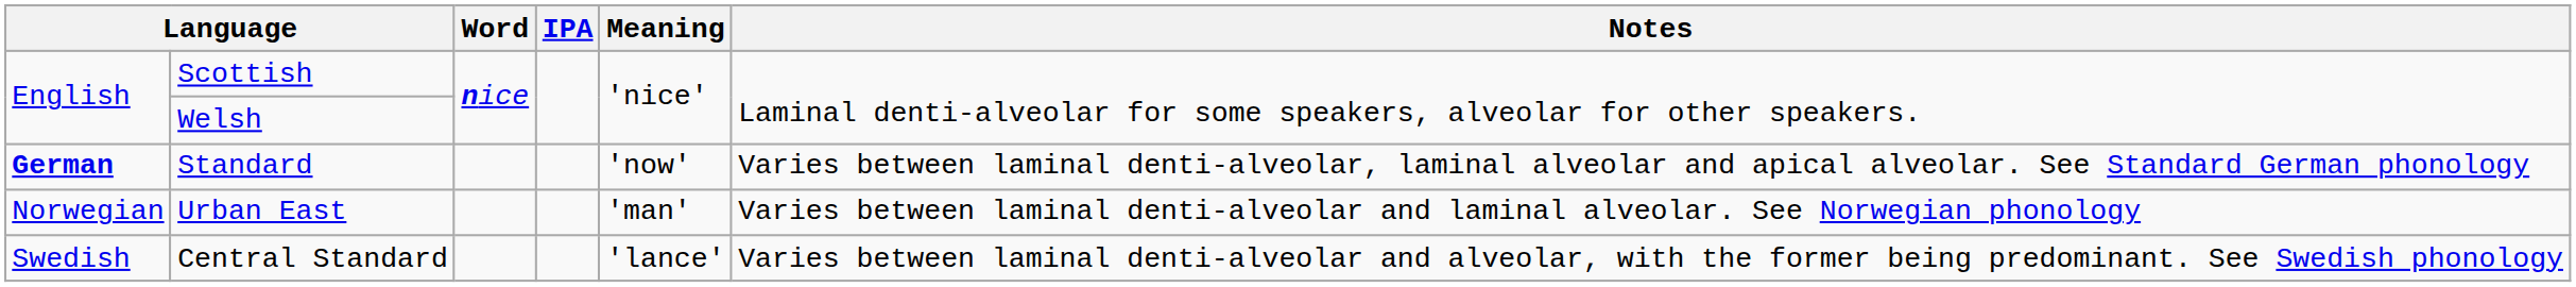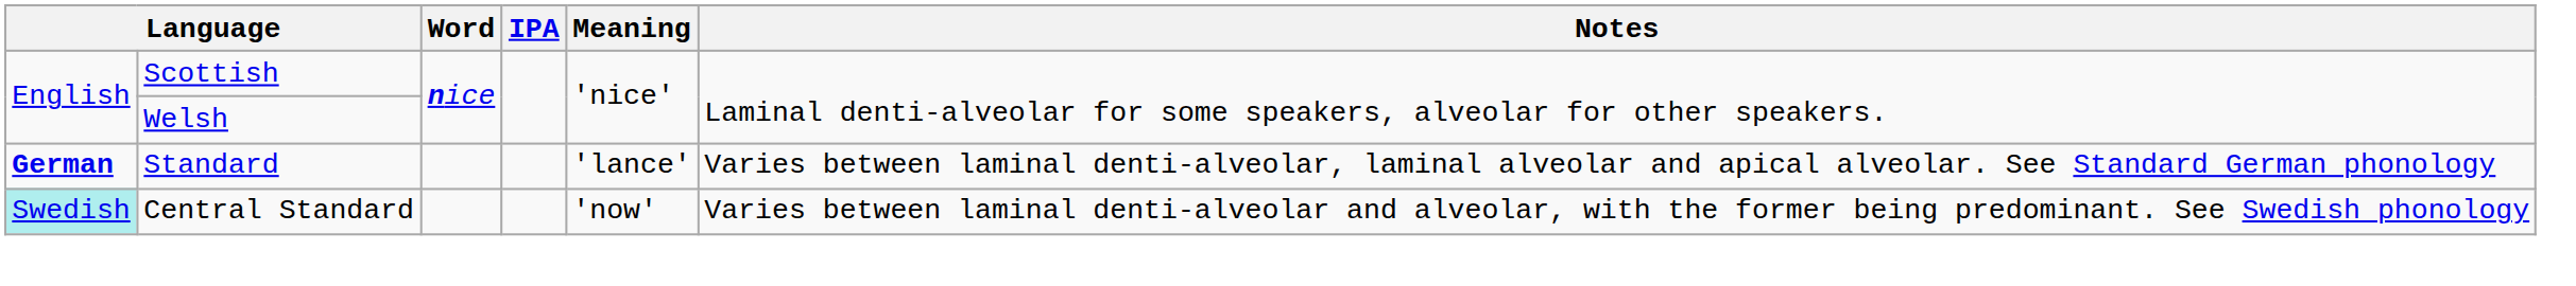Standard | Meaning: 'now' -> 'lance'
- row: Norwegian | Urban East | 'man' | Varies between laminal denti-alveolar and laminal alveolar. See Norwegian phonology
Central Standard | column 1: no background -> paleturquoise background
Central Standard | Meaning: 'lance' -> 'now'
